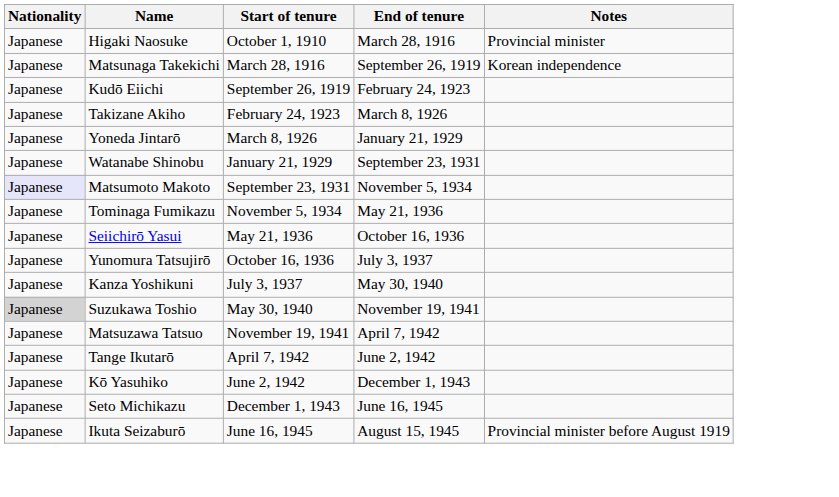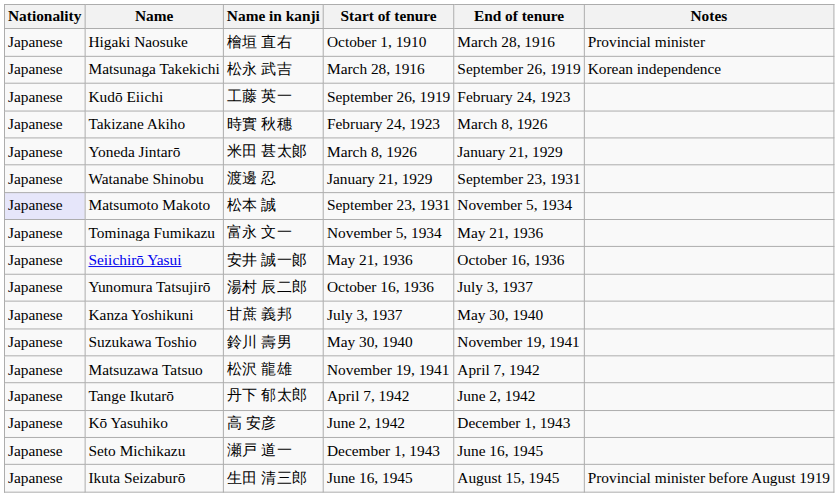+ column: Name in kanji | 檜垣 直右 | 松永 武吉 | 工藤 英一 | 時實 秋穗 | 米田 甚太郞 | 渡邊 忍 | 松本 誠 | 富永 文一 | 安井 誠一郞 | 湯村 辰二郎 | 甘蔗 義邦 | 鈴川 壽男 | 松沢 龍雄 | 丹下 郁太郎 | 高 安彦 | 瀬戸 道一 | 生田 清三郎
Suzukawa Toshio | Nationality: lightgrey background -> no background
